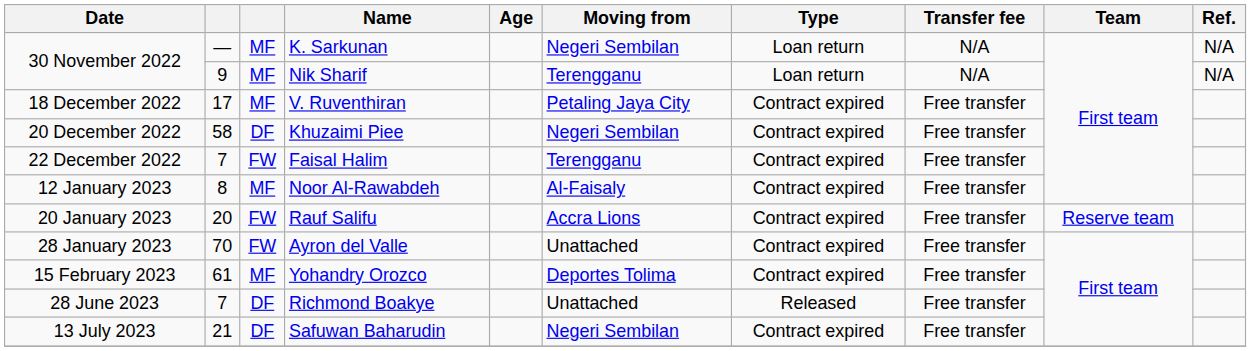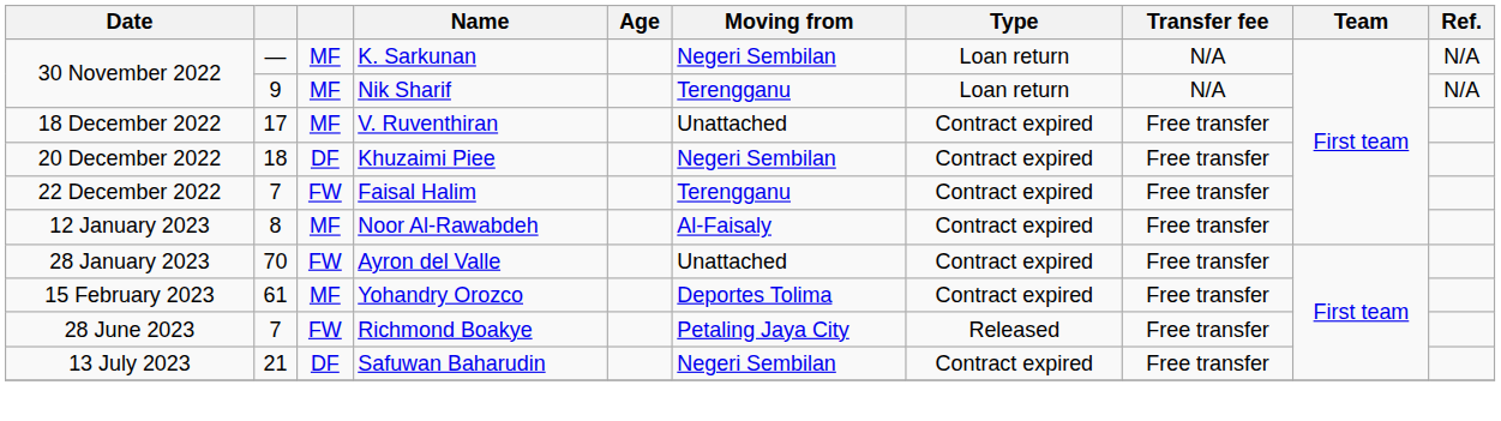V. Ruventhiran | Moving from: Petaling Jaya City -> Unattached
Khuzaimi Piee | column 2: 58 -> 18
- row: 20 January 2023 | 20 | FW | Rauf Salifu | Accra Lions | Contract expired | Free transfer | Reserve team
Richmond Boakye | column 3: DF -> FW
Richmond Boakye | Moving from: Unattached -> Petaling Jaya City
